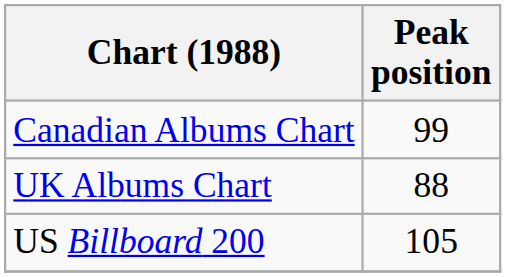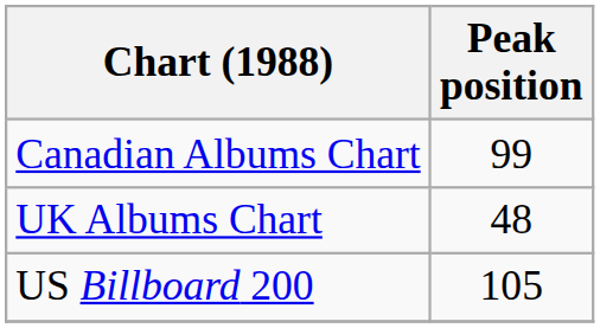UK Albums Chart | Peak position: 88 -> 48
